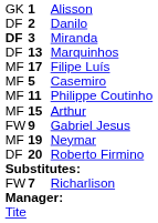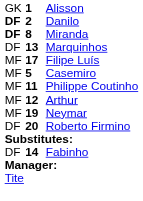Danilo | column 1: normal -> bold
Miranda | column 2: 3 -> 8
Arthur | column 2: 15 -> 12
- row: FW | 9 | Gabriel Jesus
+ row: DF | 14 | Fabinho
- row: FW | 7 | Richarlison
